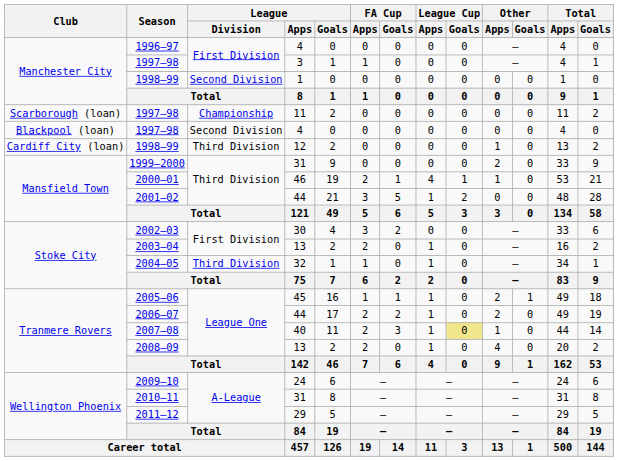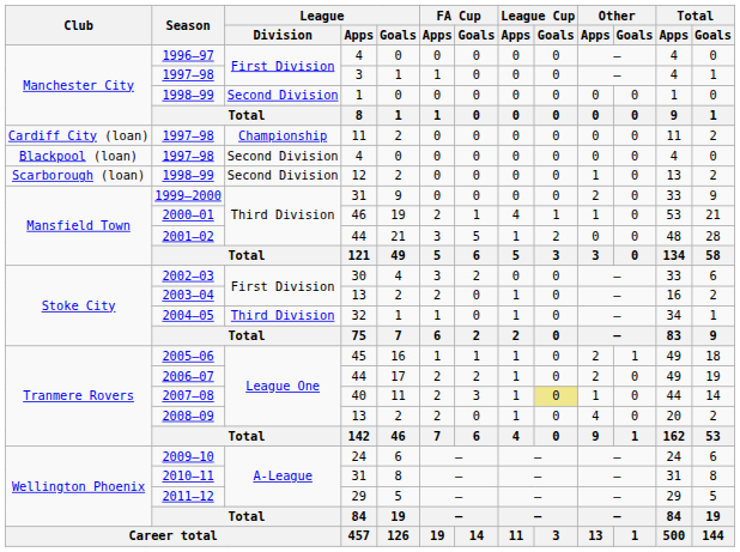1997–98 / 11 | Club: Scarborough (loan) -> Cardiff City (loan)
1998–99 / 12 | Club: Cardiff City (loan) -> Scarborough (loan)
1998–99 / 12 | League / Division: Third Division -> Second Division
